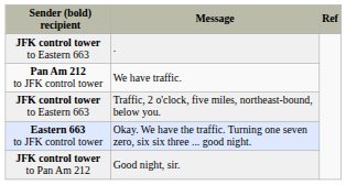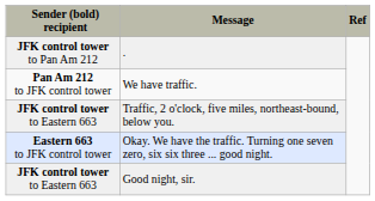. | Sender (bold) recipient: JFK control tower to Eastern 663 -> JFK control tower to Pan Am 212
Good night, sir. | Sender (bold) recipient: JFK control tower to Pan Am 212 -> JFK control tower to Eastern 663
